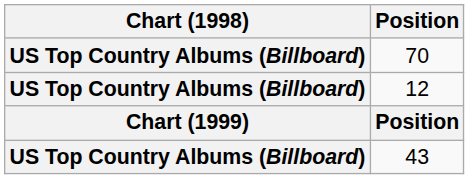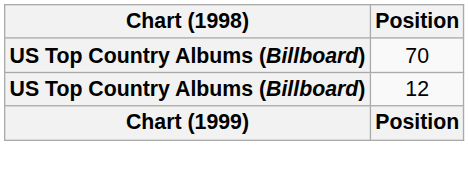- row: US Top Country Albums (Billboard) | 43
